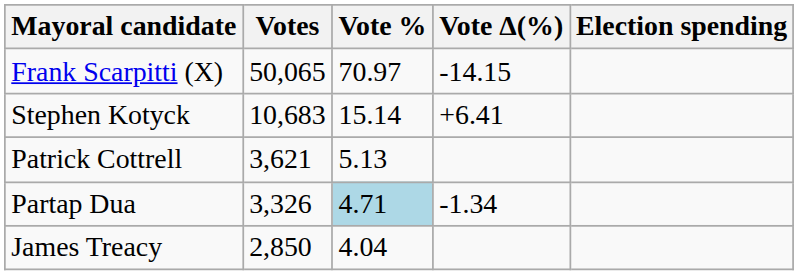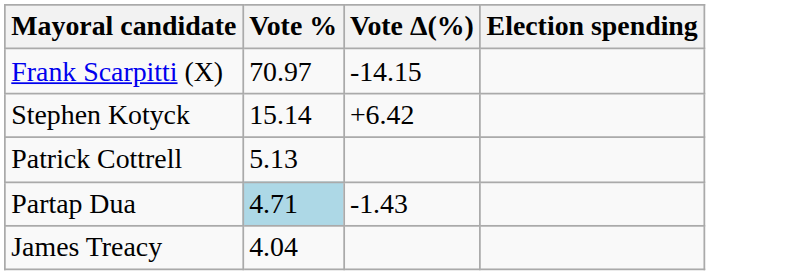- column: Votes | 50,065 | 10,683 | 3,621 | 3,326 | 2,850
Stephen Kotyck | Vote Δ(%): +6.41 -> +6.42
Partap Dua | Vote Δ(%): -1.34 -> -1.43
